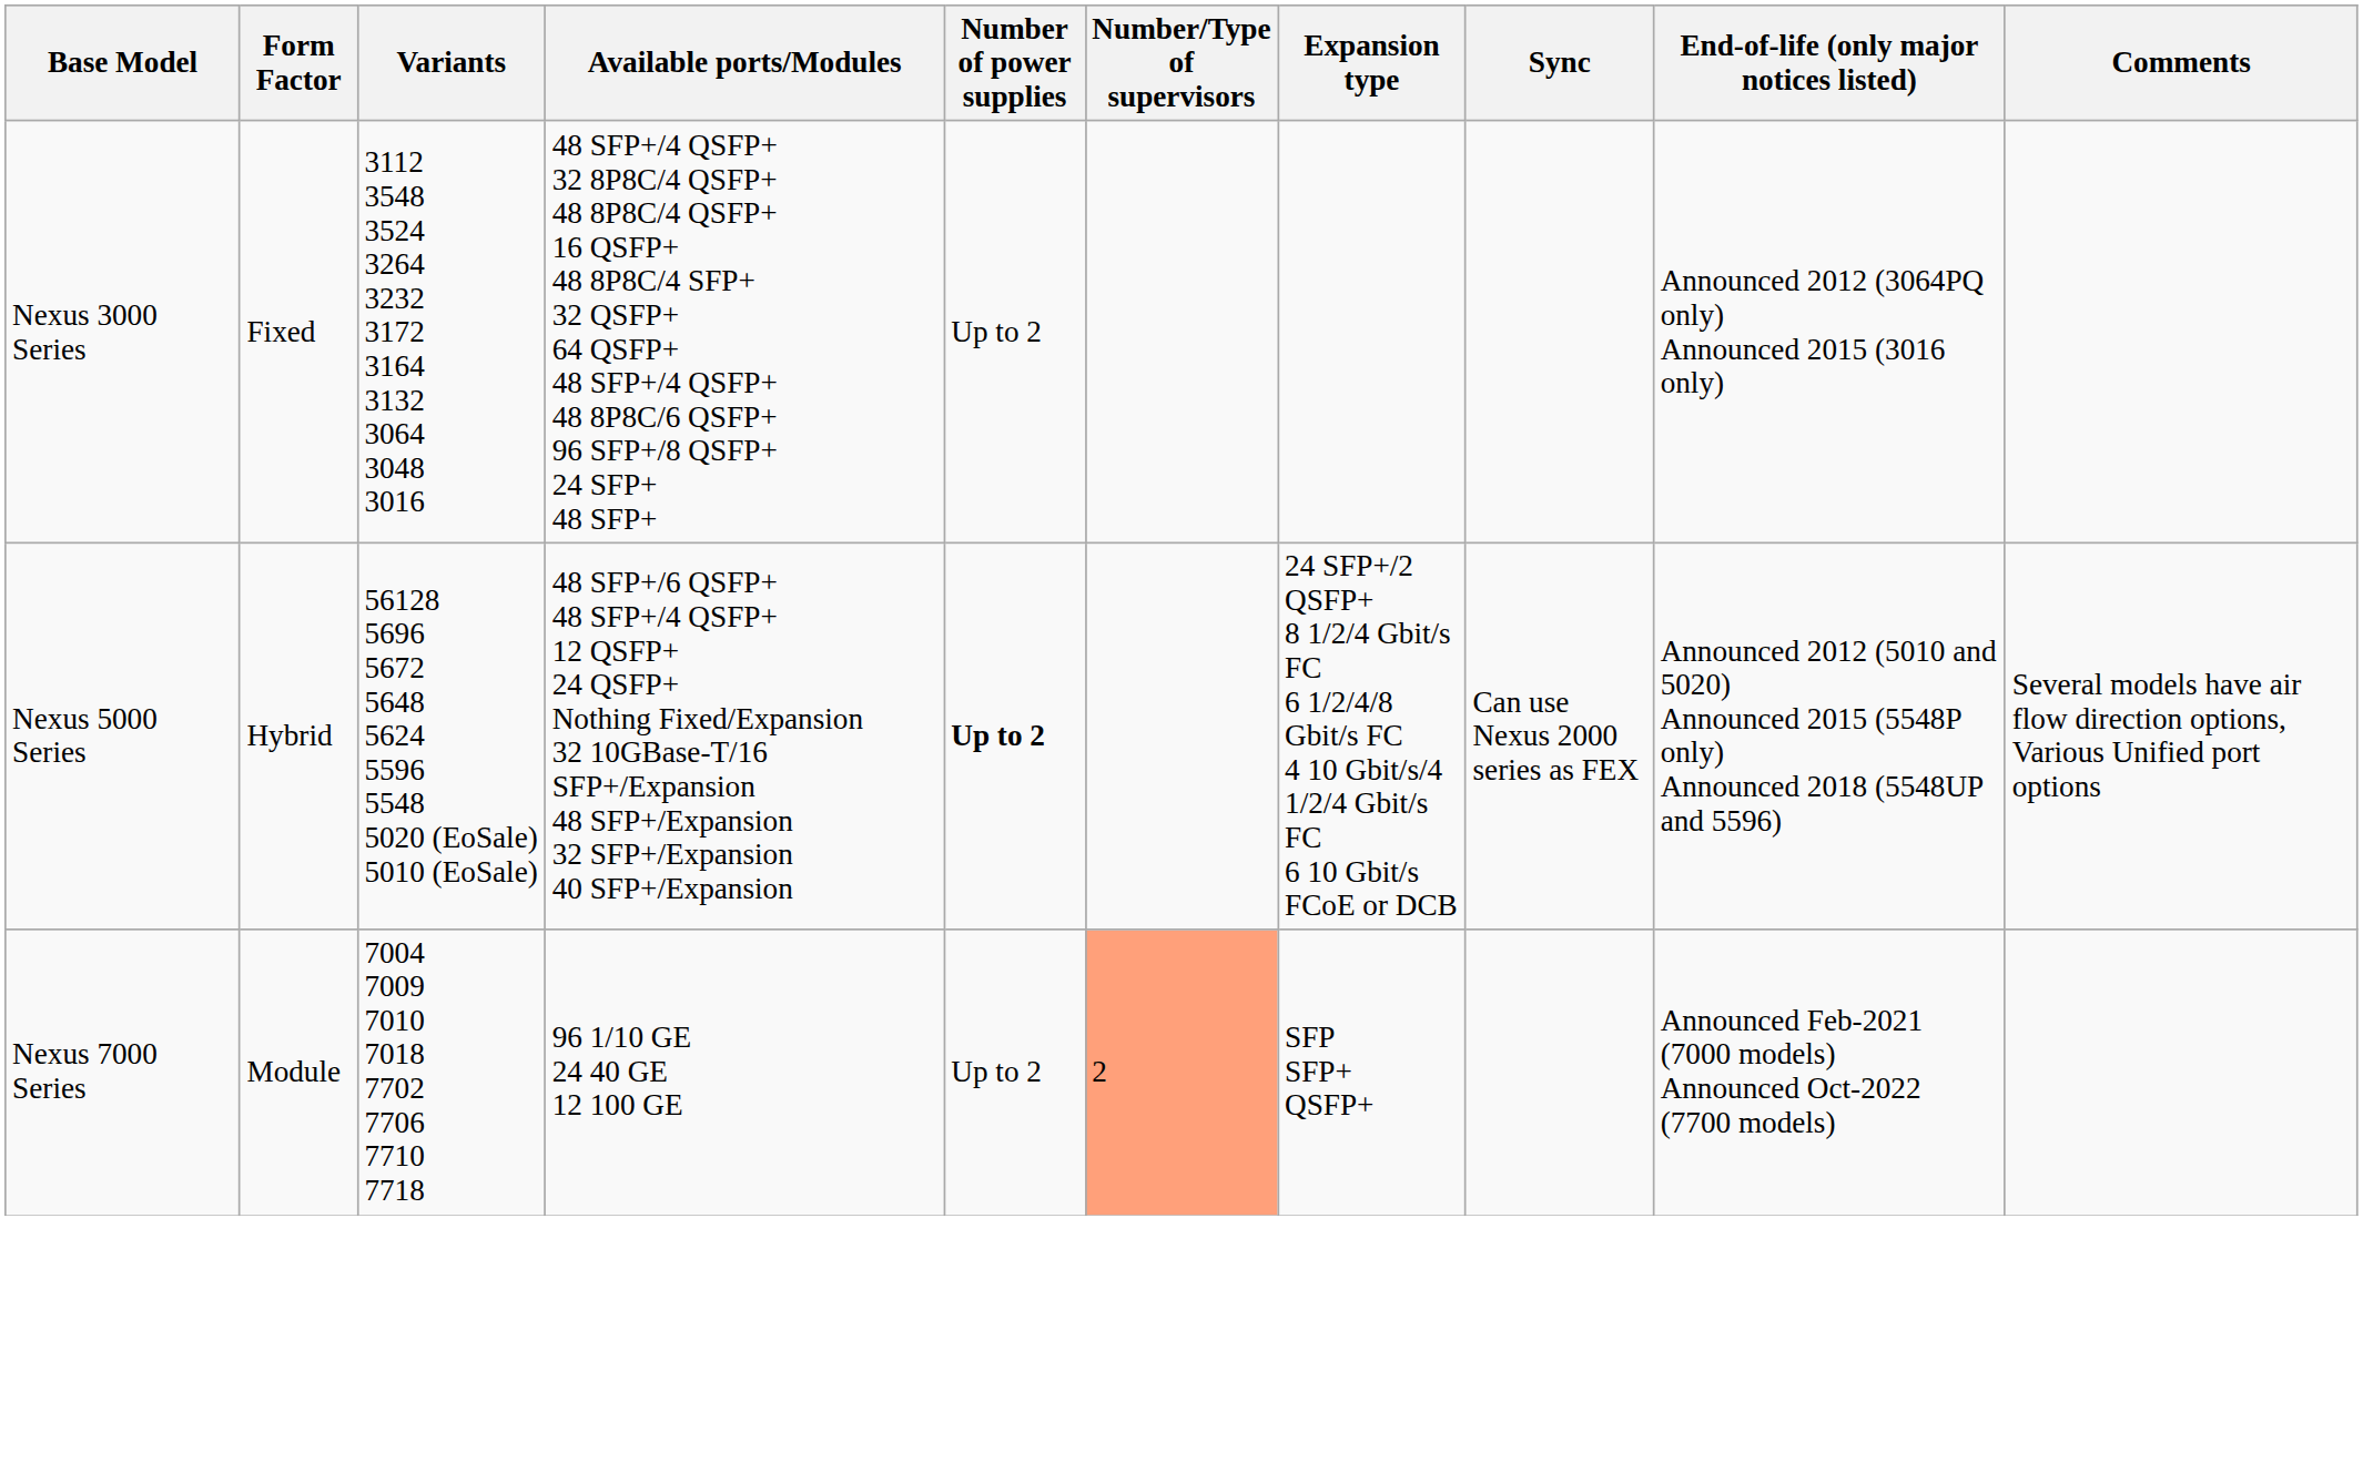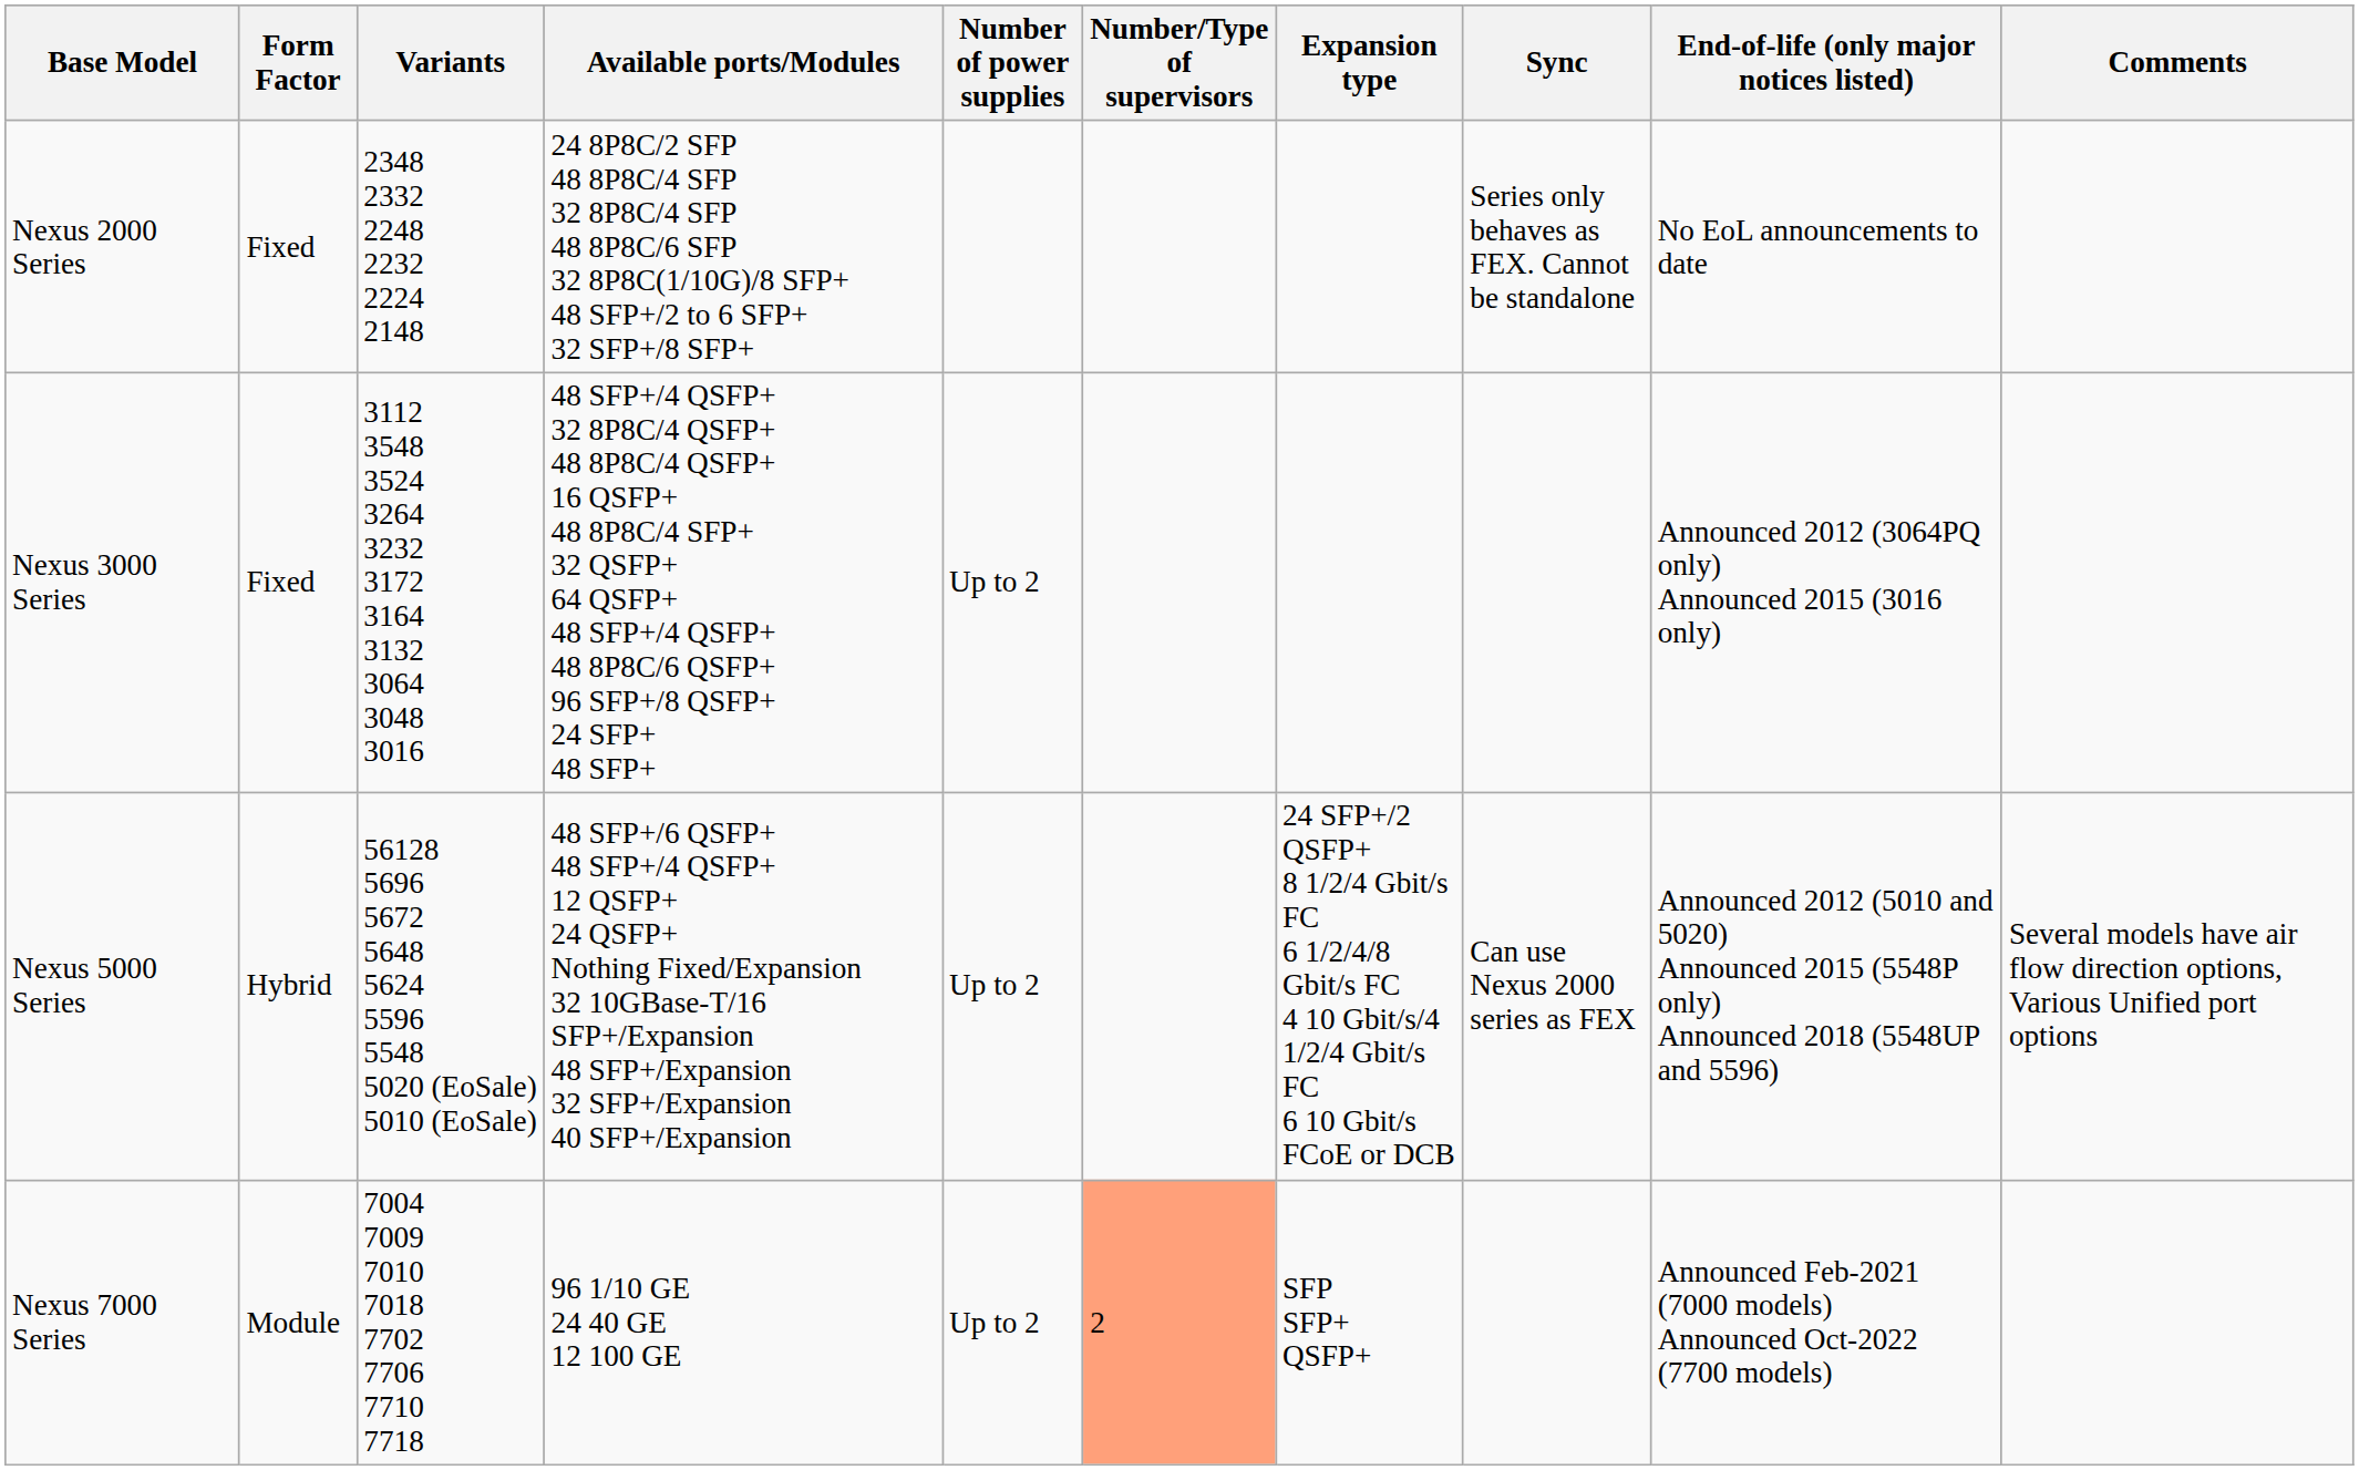+ row: Nexus 2000 Series | Fixed | 2348 2332 2248 2232 2224 2148 | 24 8P8C/2 SFP 48 8P8C/4 SFP 32 8P8C/4 SFP 48 8P8C/6 SFP 32 8P8C(1/10G)/8 SFP+ 48 SFP+/2 to 6 SFP+ 32 SFP+/8 SFP+ | Series only behaves as FEX. Cannot be standalone | No EoL announcements to date
Nexus 5000 Series | Number of power supplies: bold -> normal
